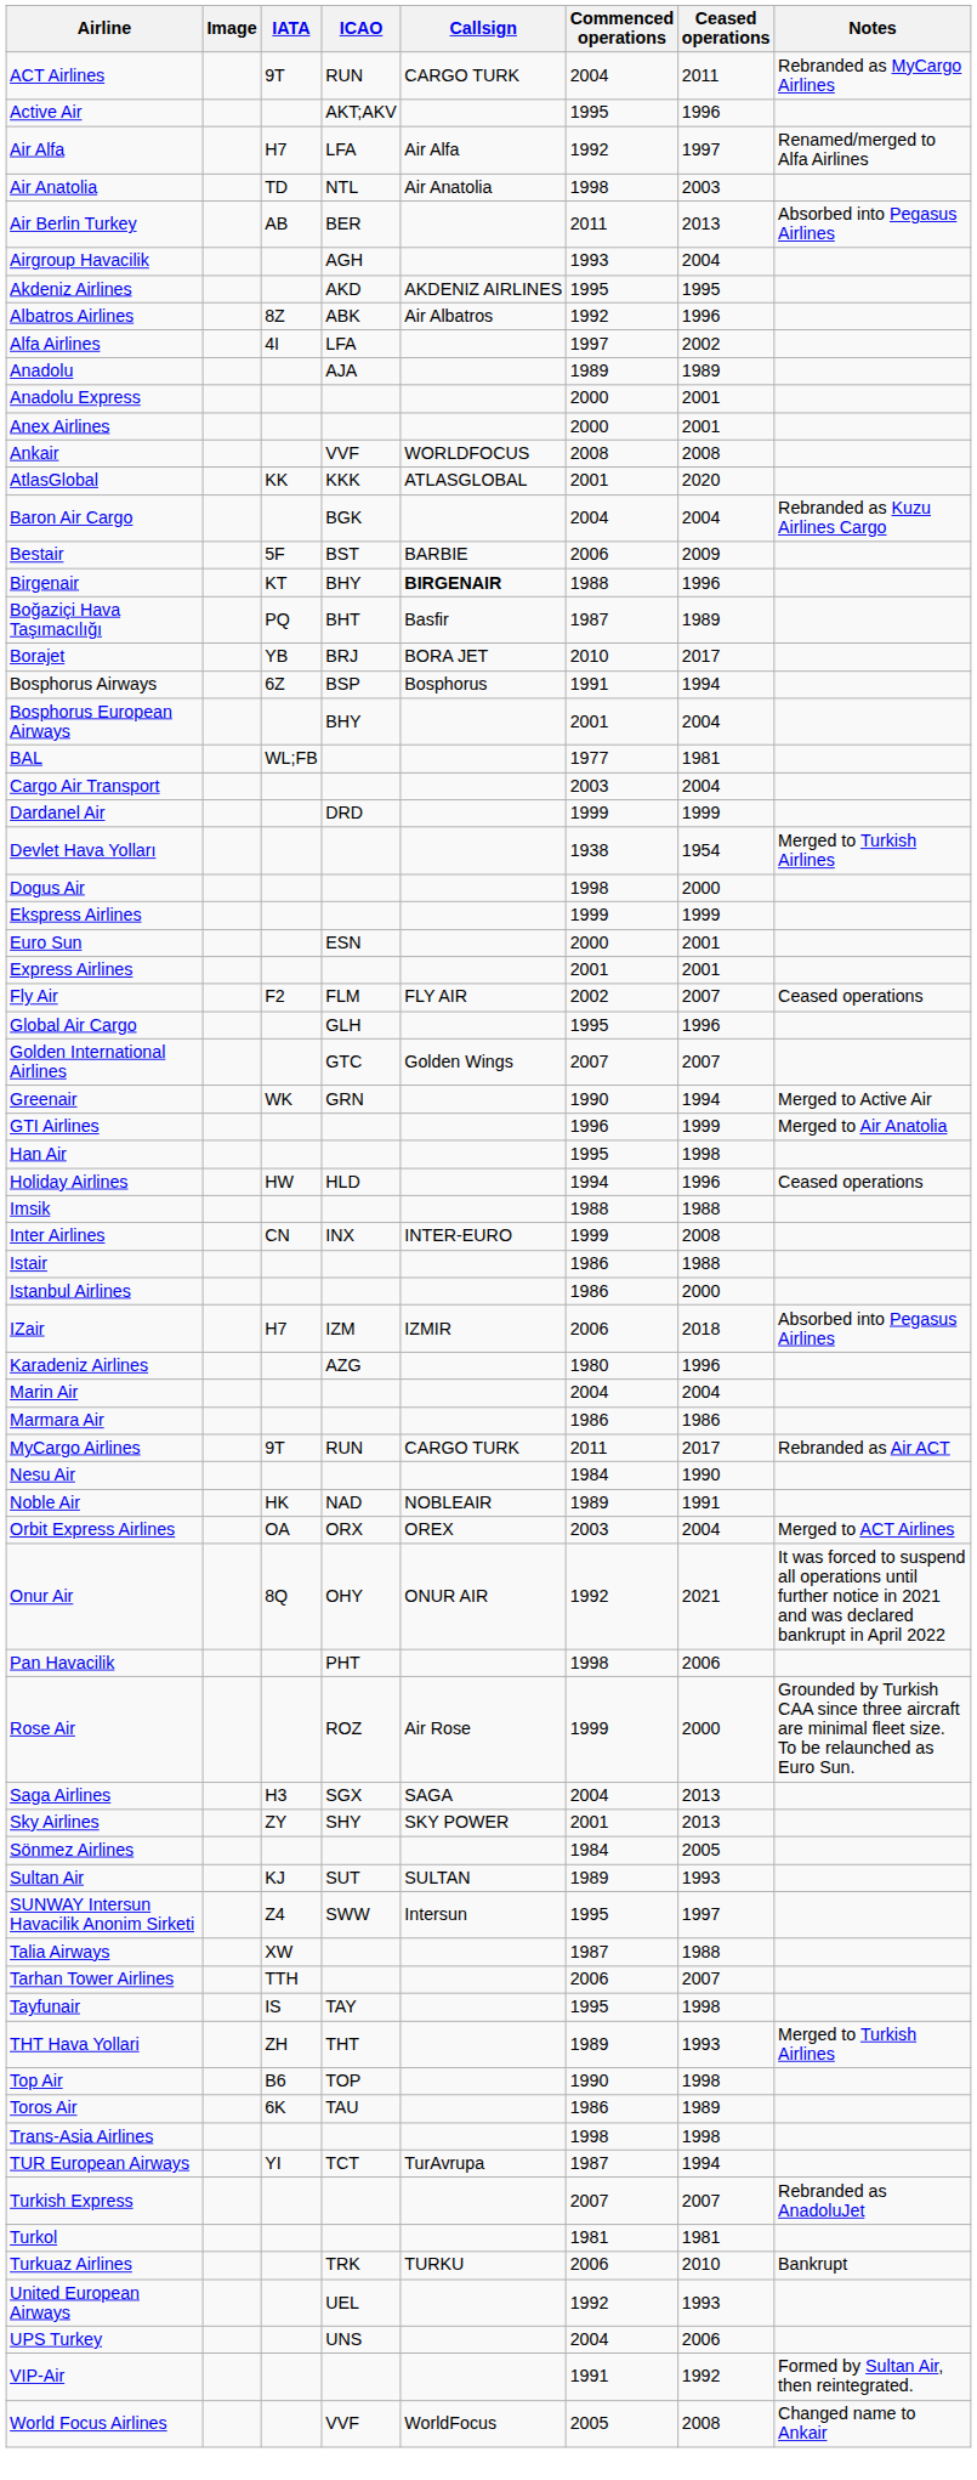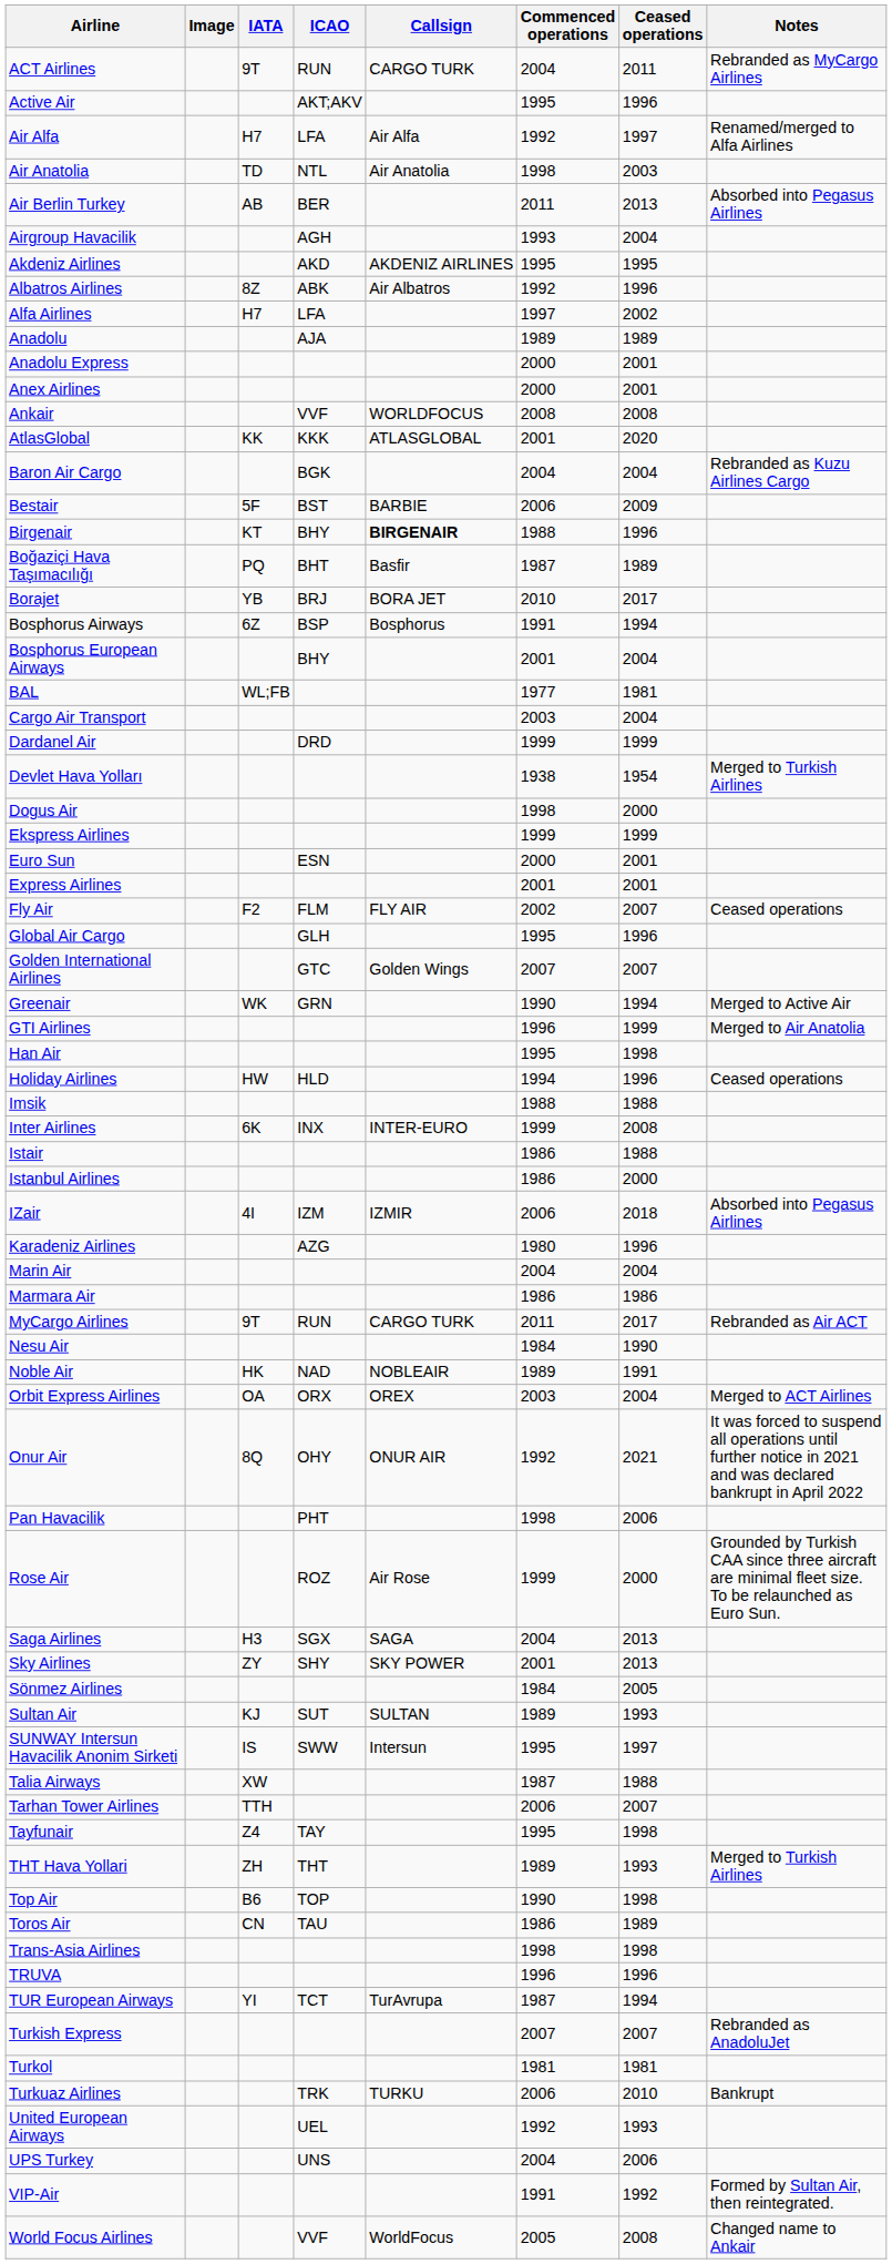Alfa Airlines | IATA: 4I -> H7
Inter Airlines | IATA: CN -> 6K
IZair | IATA: H7 -> 4I
SUNWAY Intersun Havacilik Anonim Sirketi | IATA: Z4 -> IS
Tayfunair | IATA: IS -> Z4
Toros Air | IATA: 6K -> CN
+ row: TRUVA | 1996 | 1996
